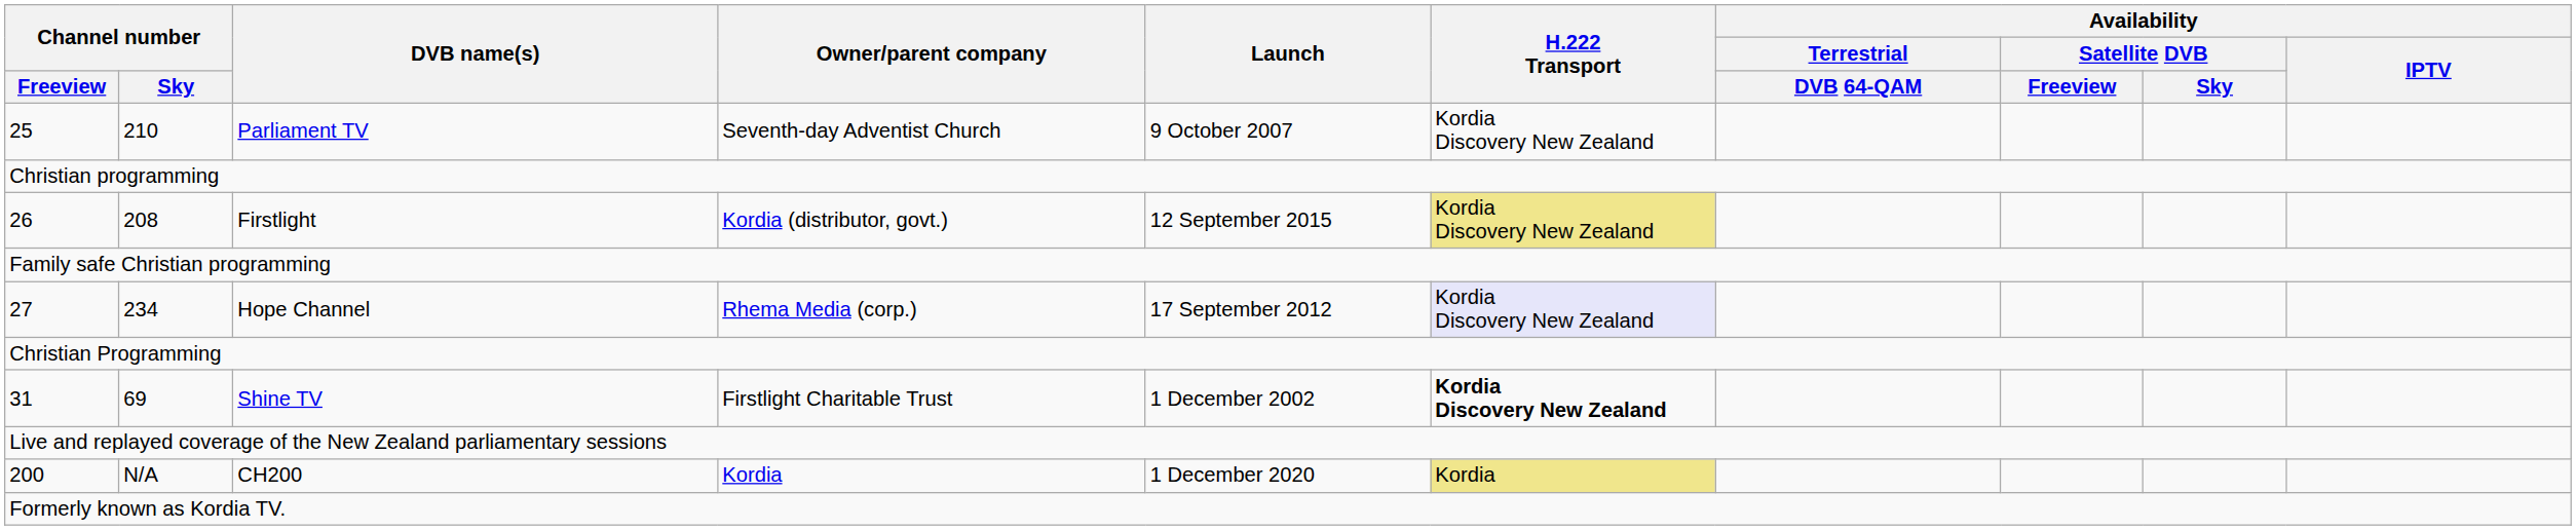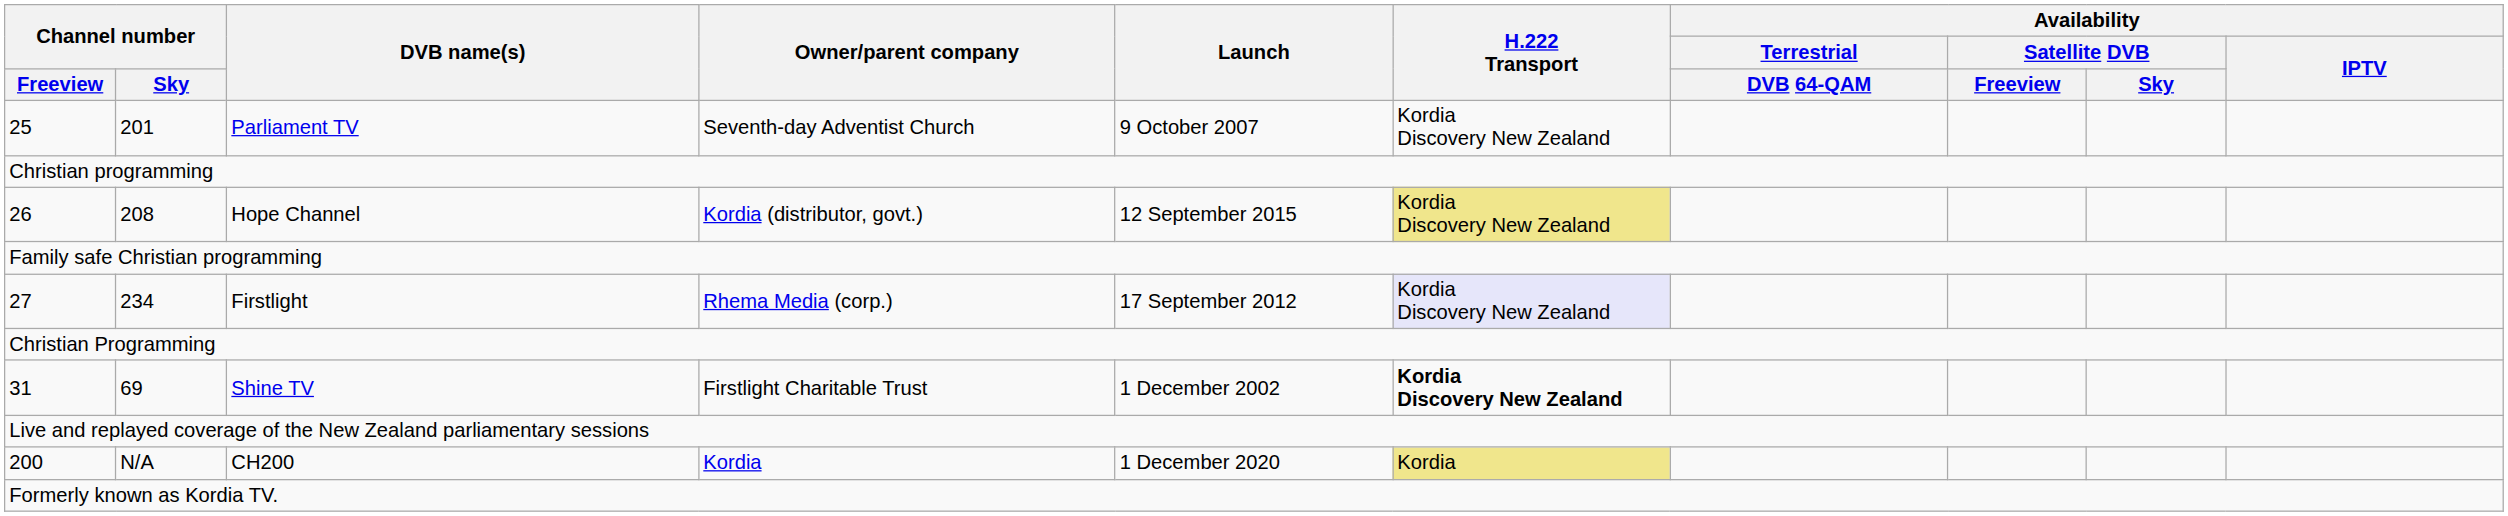25 | Channel number / Sky: 210 -> 201
26 | DVB name(s): Firstlight -> Hope Channel
27 | DVB name(s): Hope Channel -> Firstlight
